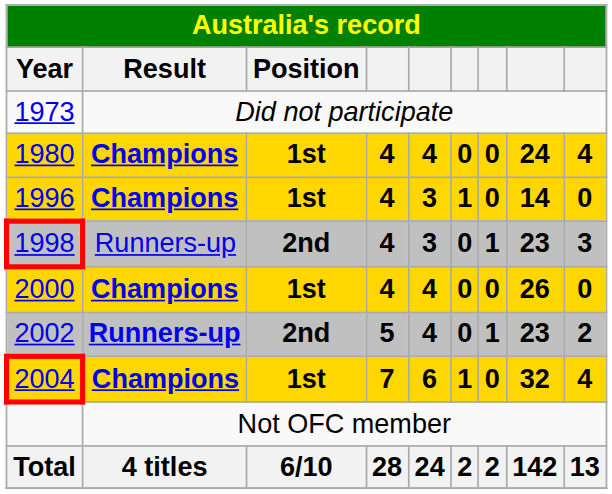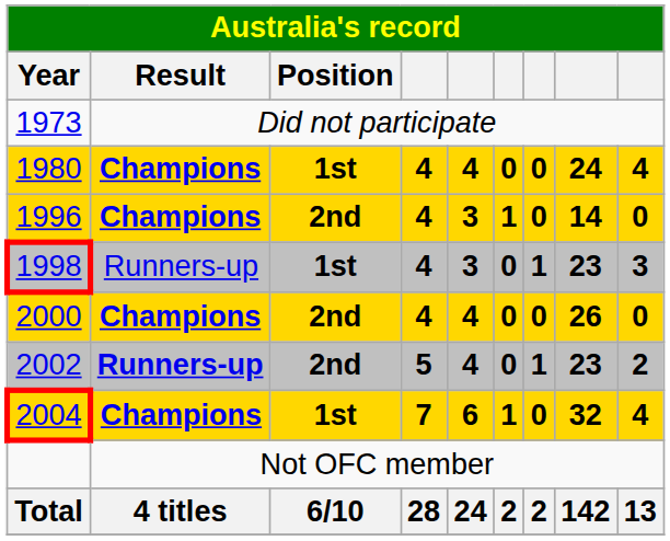1996 | Position: 1st -> 2nd
1998 | Position: 2nd -> 1st
2000 | Position: 1st -> 2nd
